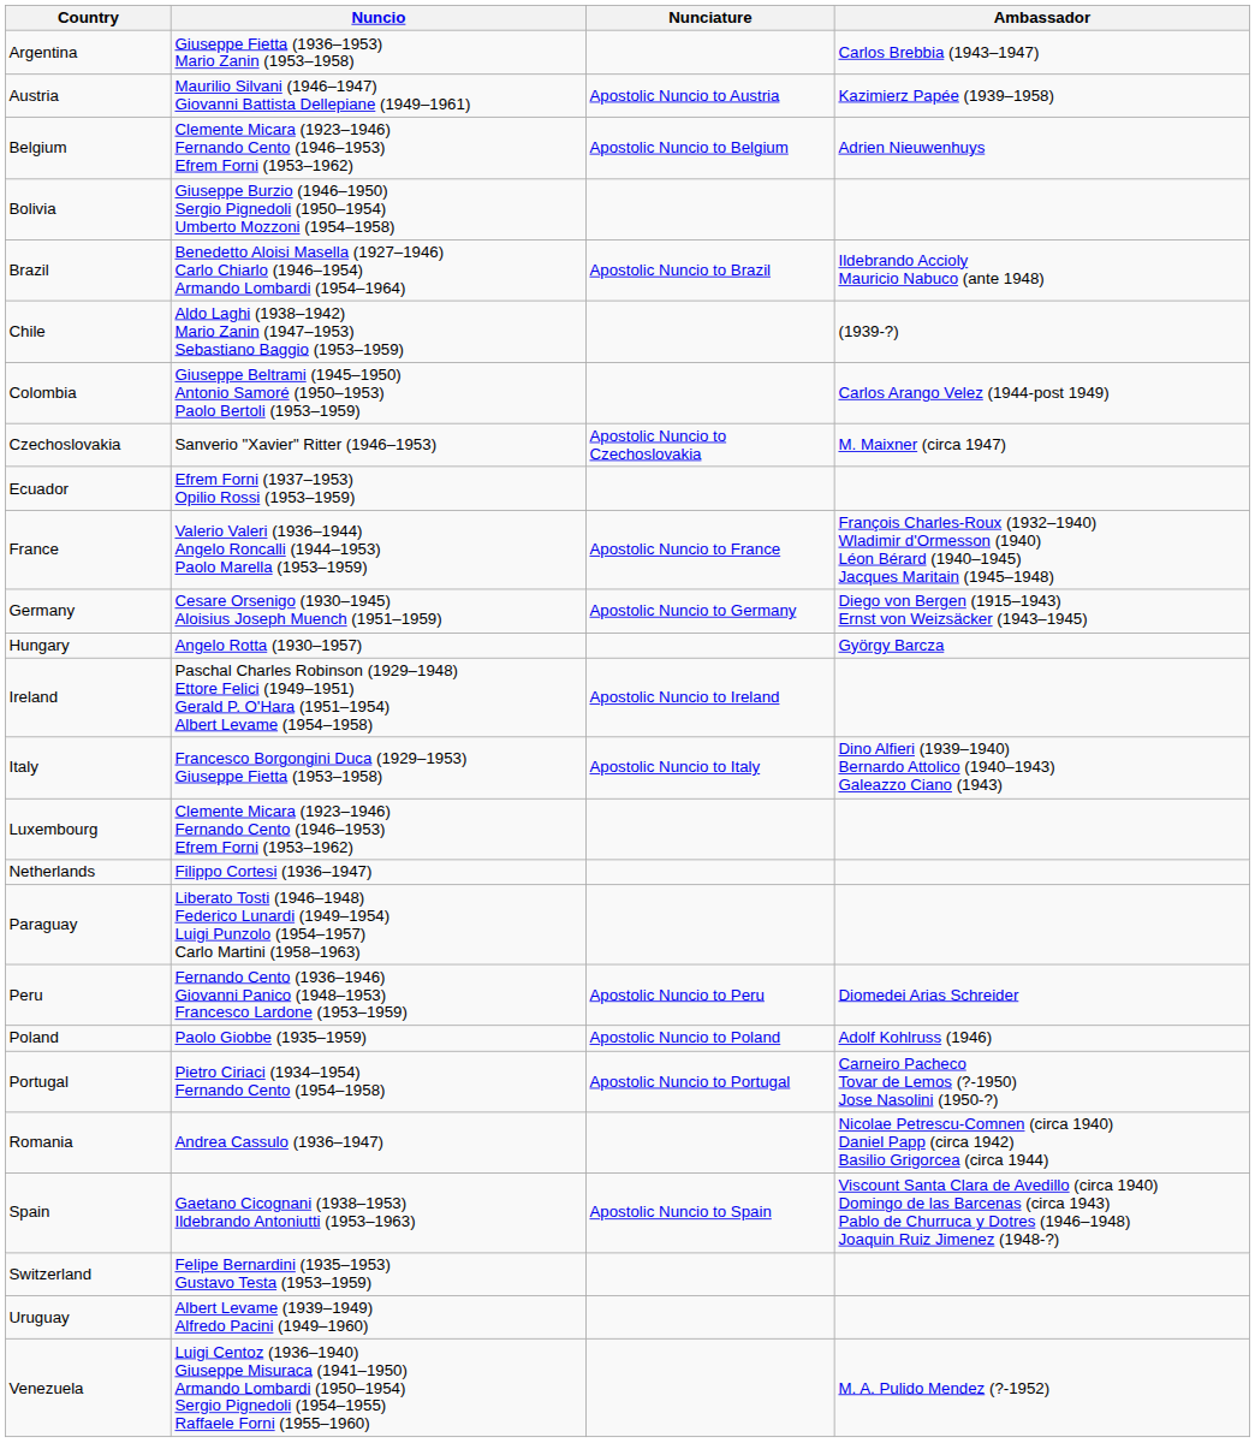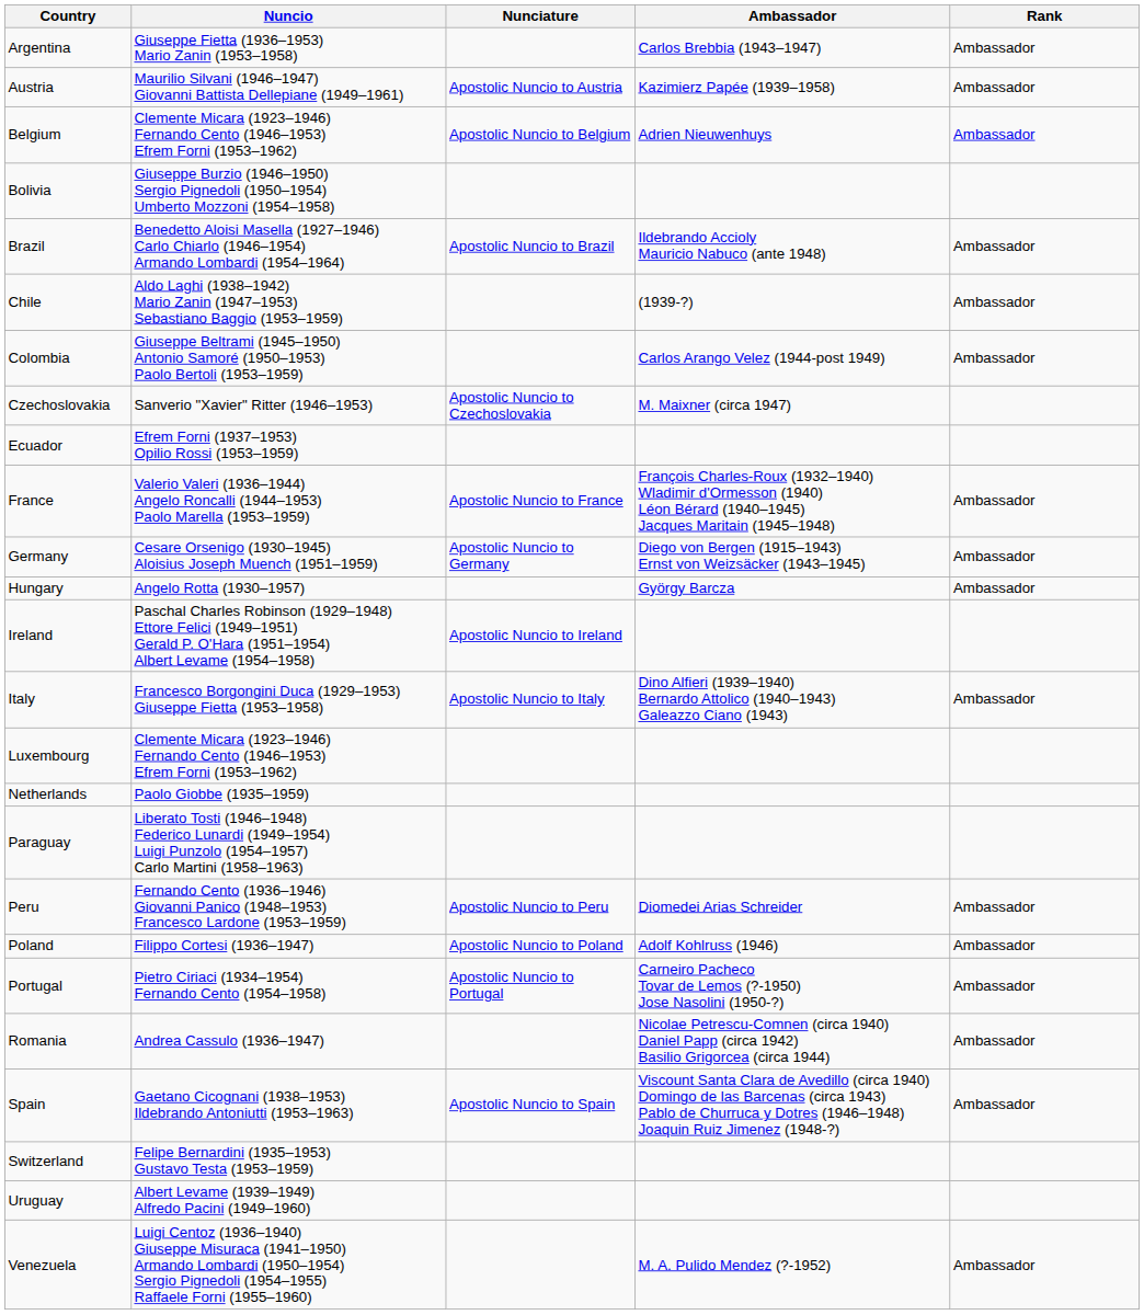+ column: Rank | Ambassador | Ambassador | Ambassador | Ambassador | Ambassador | Ambassador | Ambassador | Ambassador | Ambassador | Ambassador | Ambassador | Ambassador | Ambassador | Ambassador | Ambassador | Ambassador
Netherlands | Nuncio: Filippo Cortesi (1936–1947) -> Paolo Giobbe (1935–1959)
Poland | Nuncio: Paolo Giobbe (1935–1959) -> Filippo Cortesi (1936–1947)
